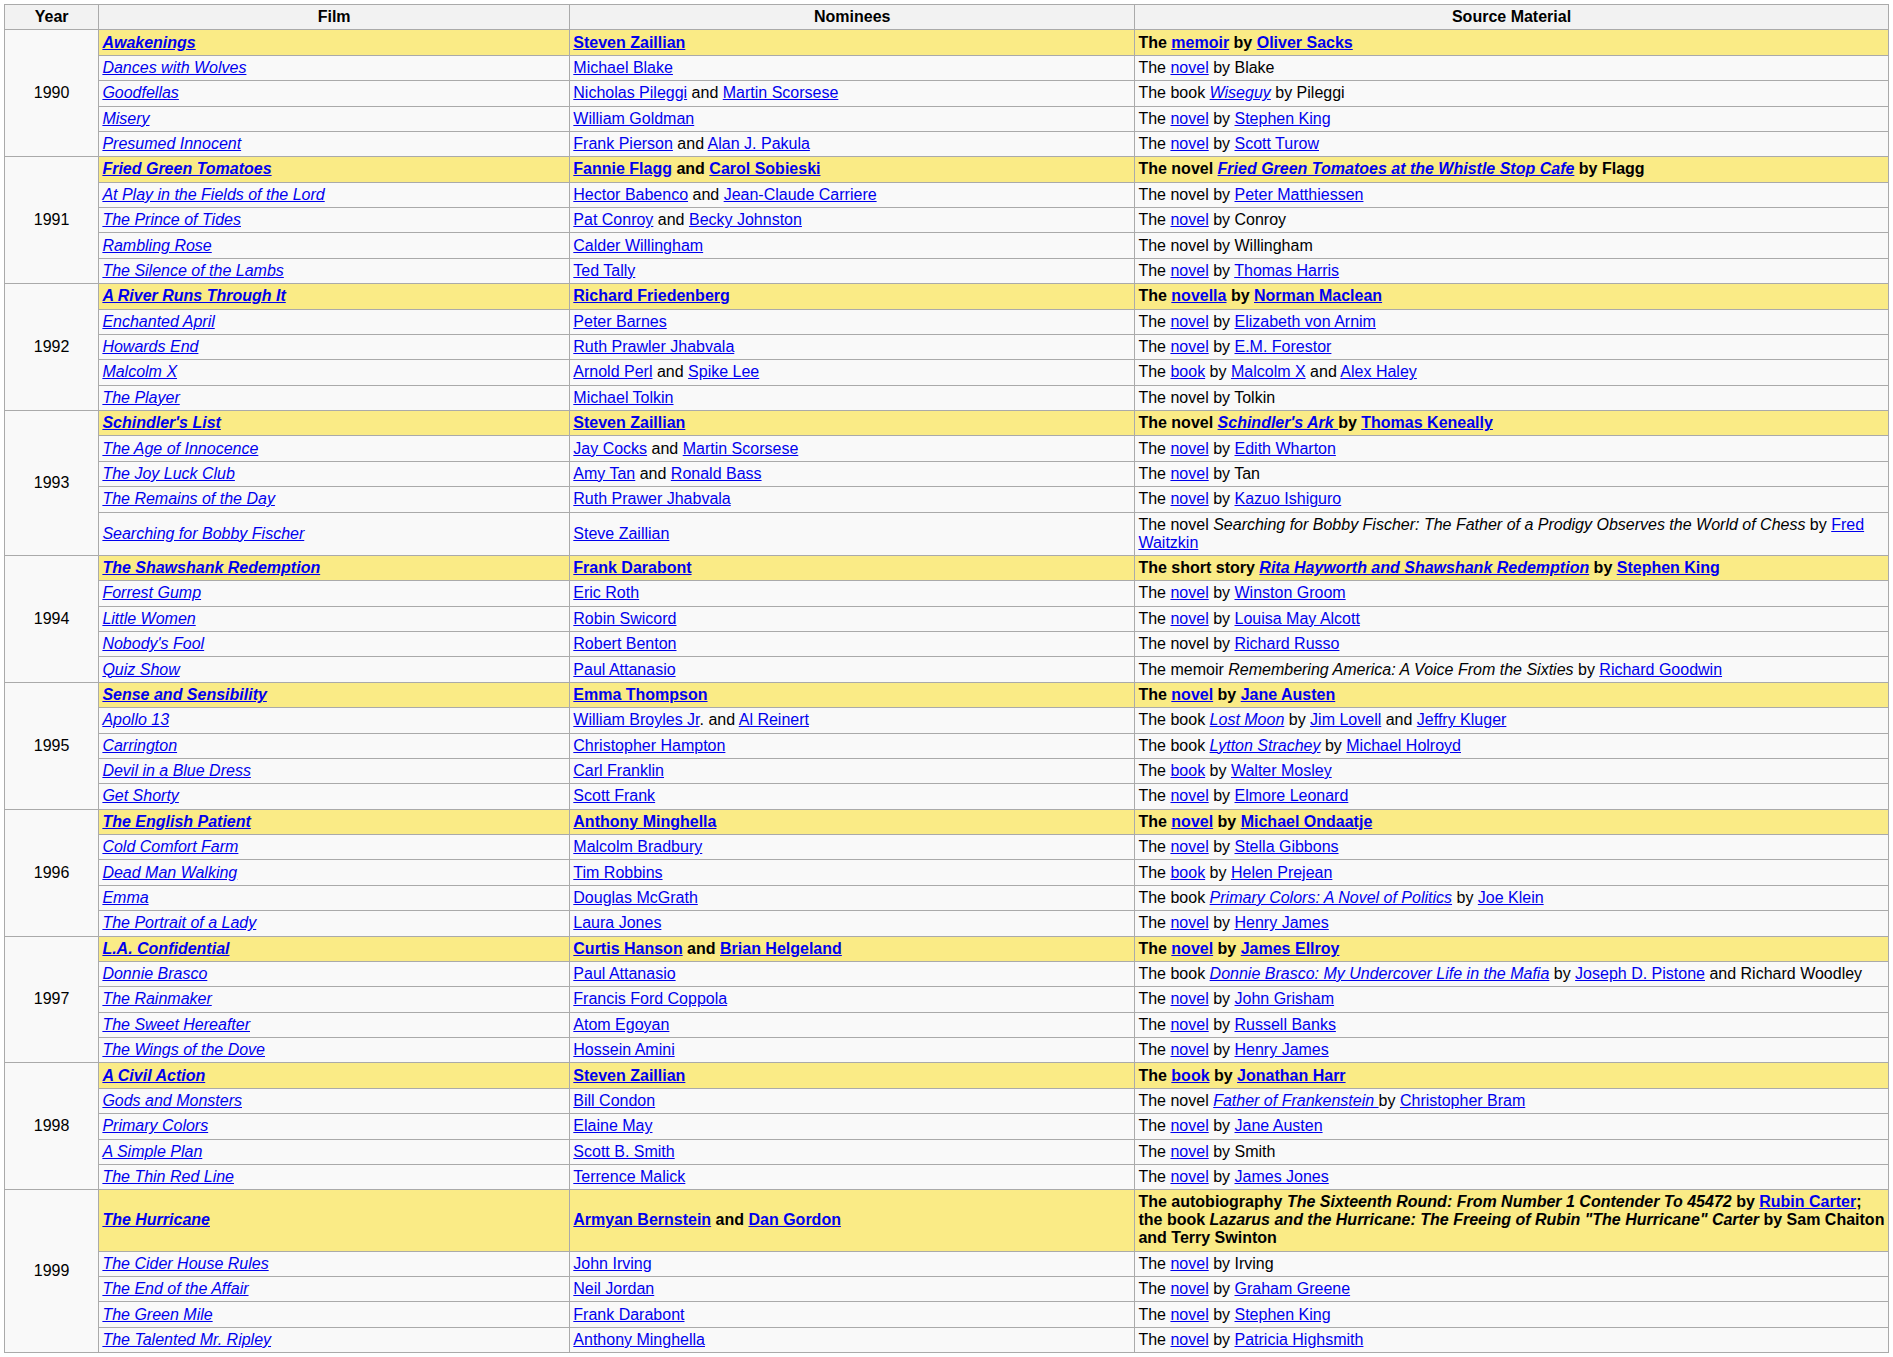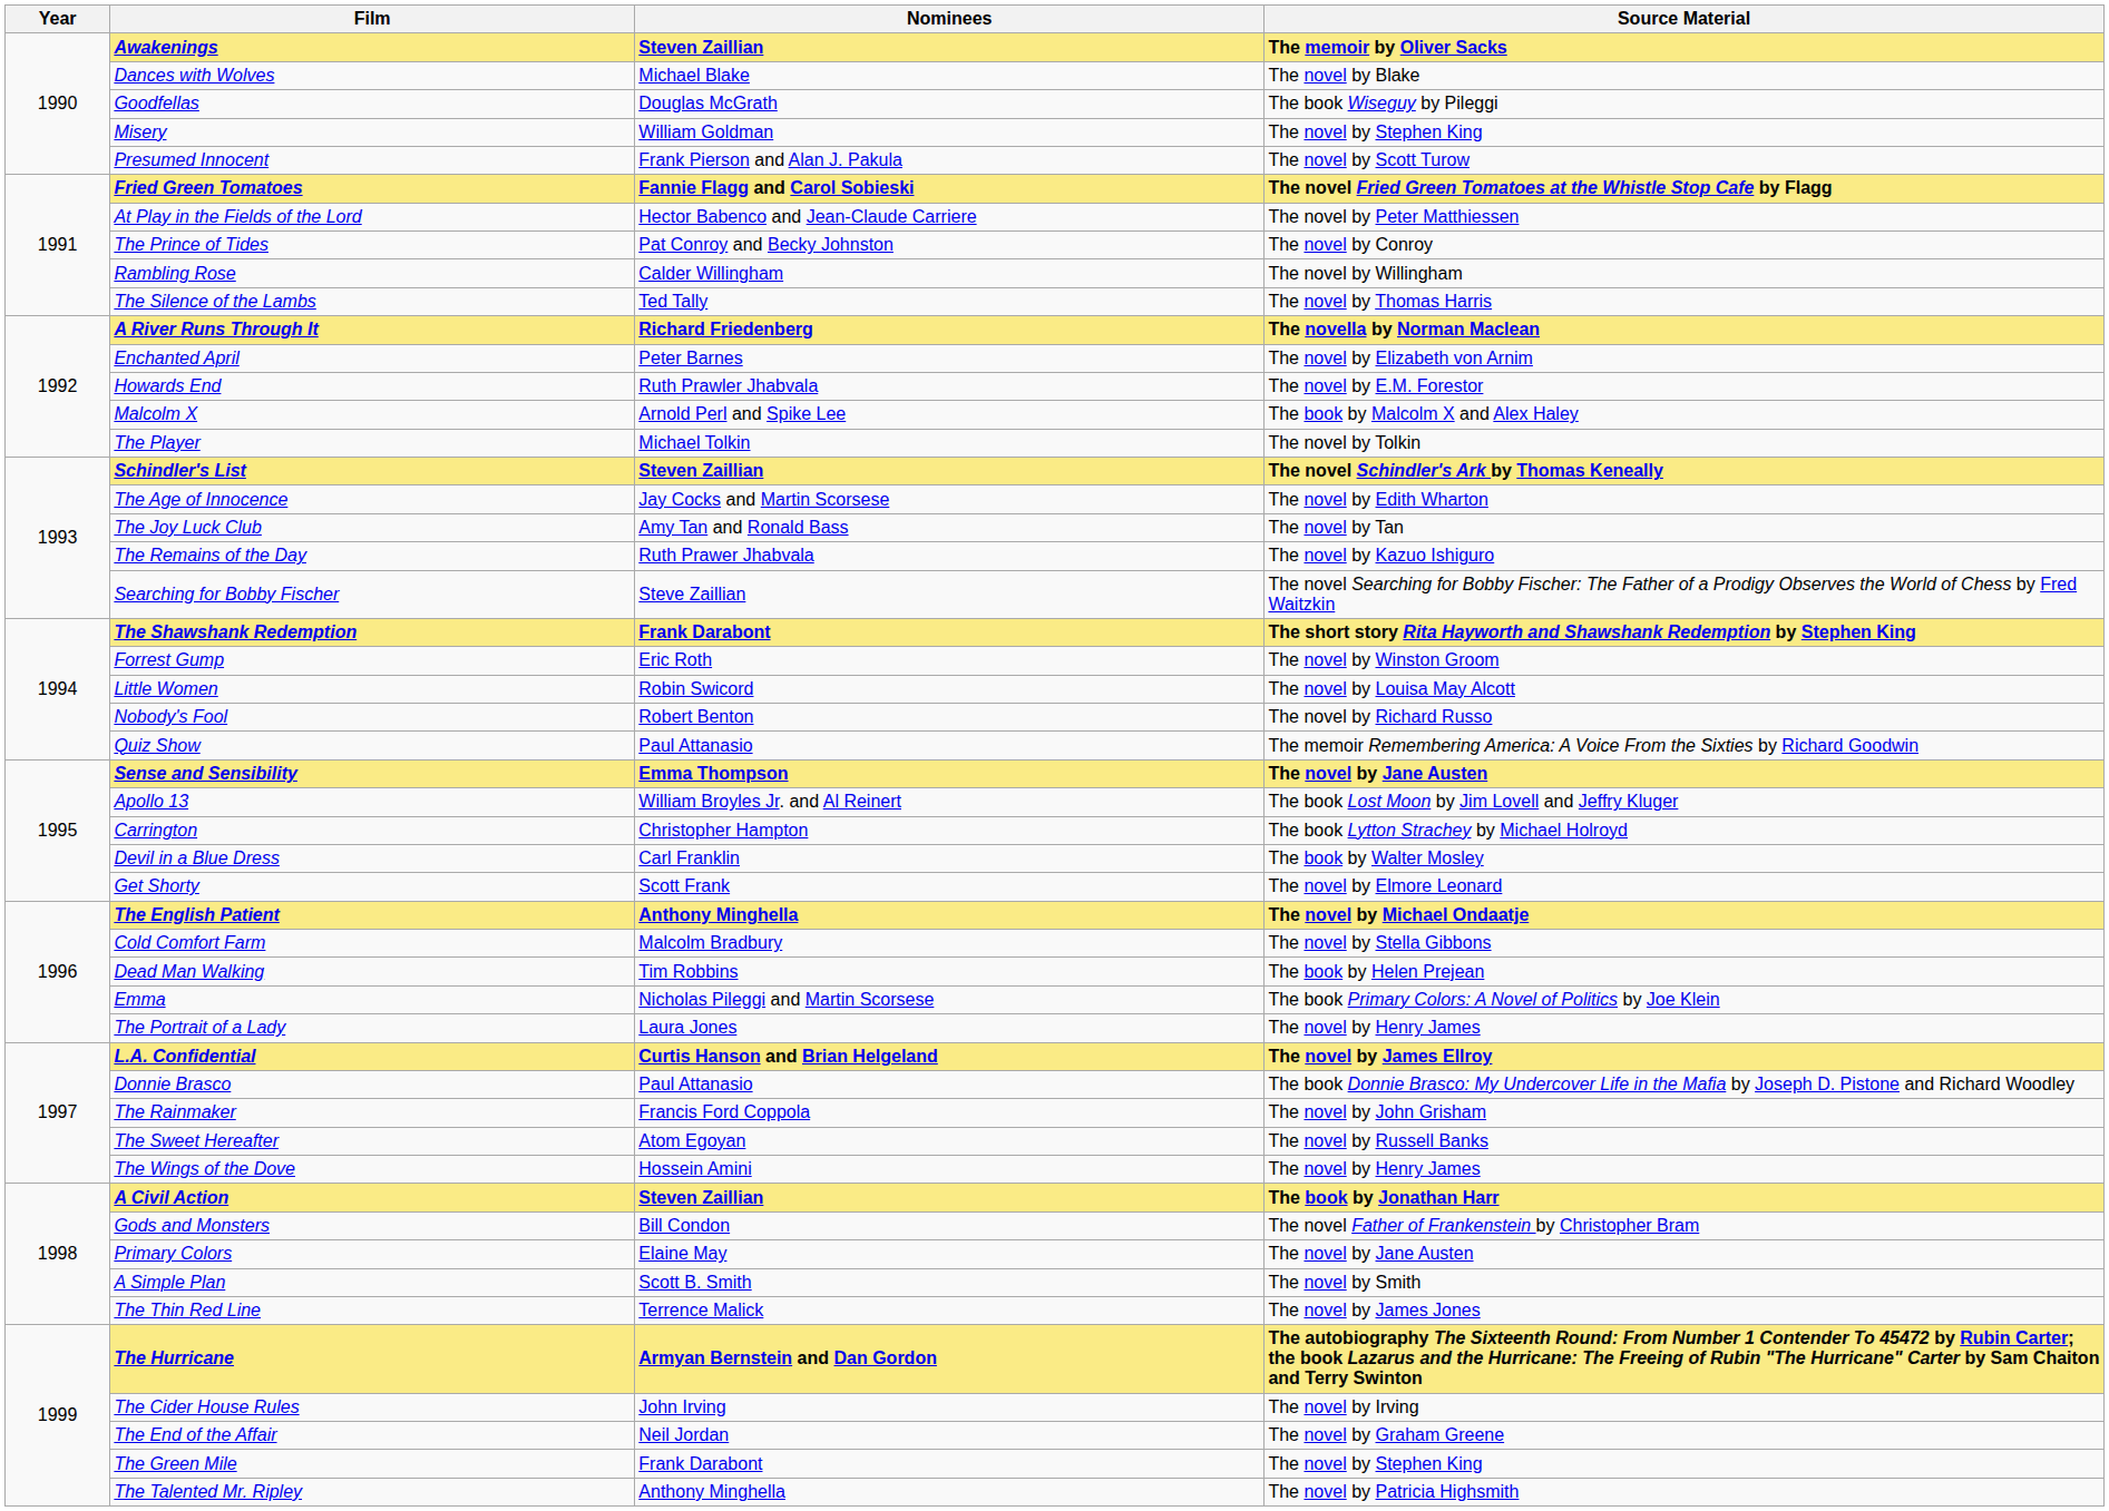Goodfellas | Nominees: Nicholas Pileggi and Martin Scorsese -> Douglas McGrath
Emma | Nominees: Douglas McGrath -> Nicholas Pileggi and Martin Scorsese
